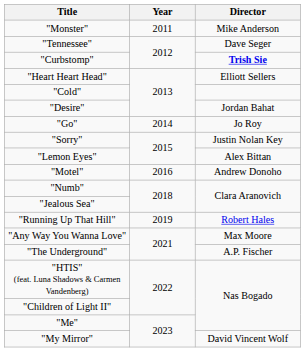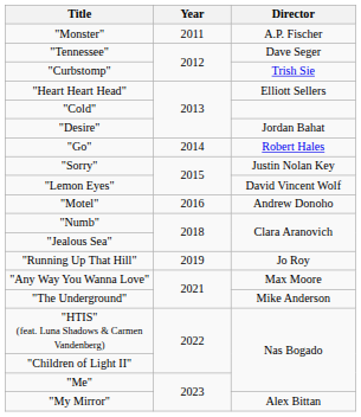"Monster" | Director: Mike Anderson -> A.P. Fischer
"Curbstomp" | Director: bold -> normal
"Go" | Director: Jo Roy -> Robert Hales
"Lemon Eyes" | Director: Alex Bittan -> David Vincent Wolf
"Running Up That Hill" | Director: Robert Hales -> Jo Roy
"The Underground" | Director: A.P. Fischer -> Mike Anderson
"My Mirror" | Director: David Vincent Wolf -> Alex Bittan
